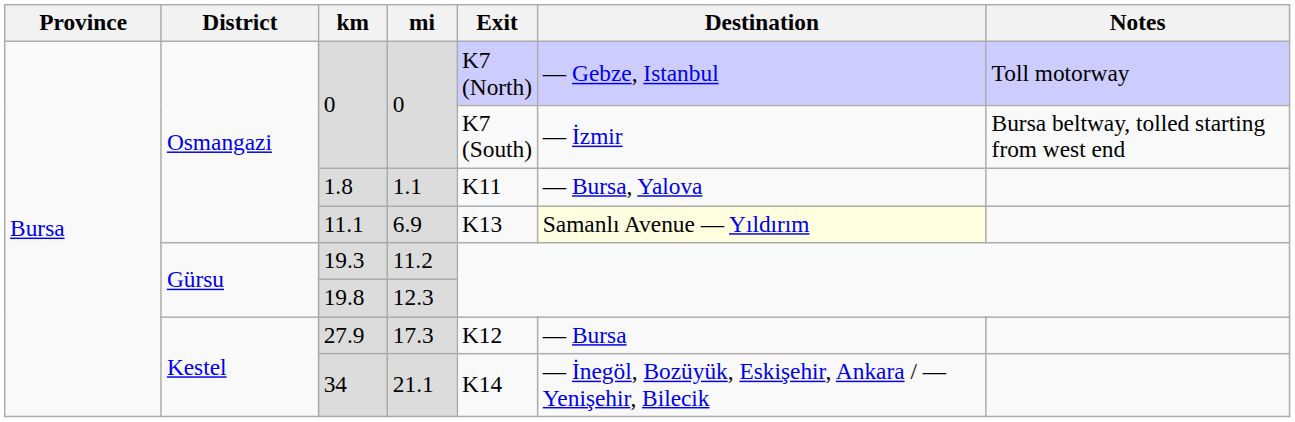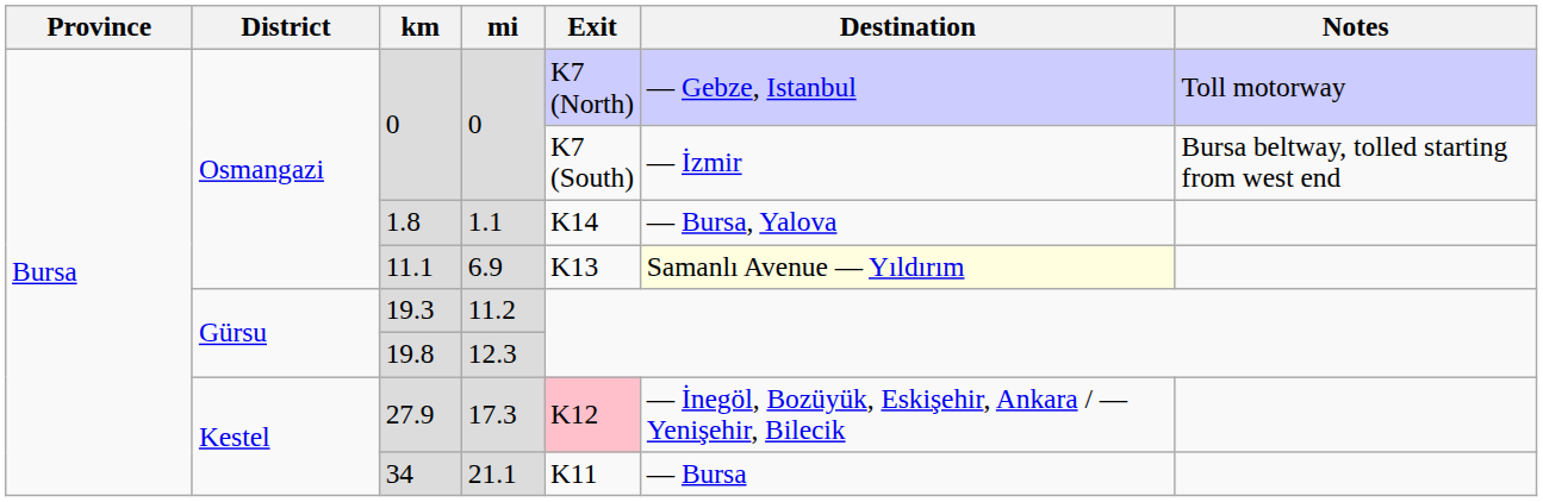1.8 | Exit: K11 -> K14
27.9 | Exit: no background -> pink background
27.9 | Destination: — Bursa -> — İnegöl, Bozüyük, Eskişehir, Ankara / — Yenişehir, Bilecik
34 | Exit: K14 -> K11
34 | Destination: — İnegöl, Bozüyük, Eskişehir, Ankara / — Yenişehir, Bilecik -> — Bursa
